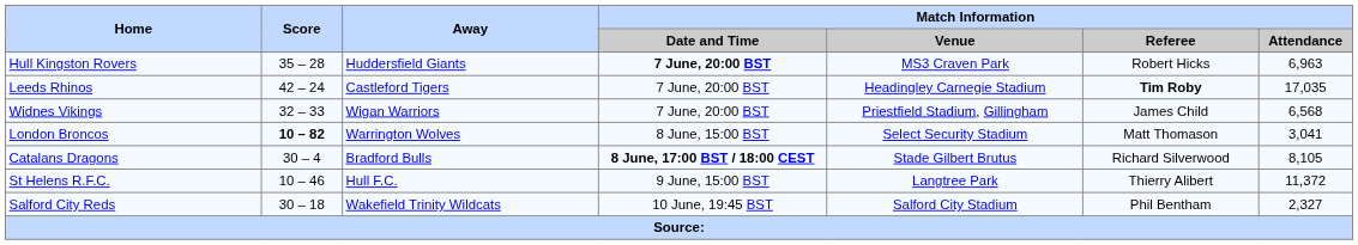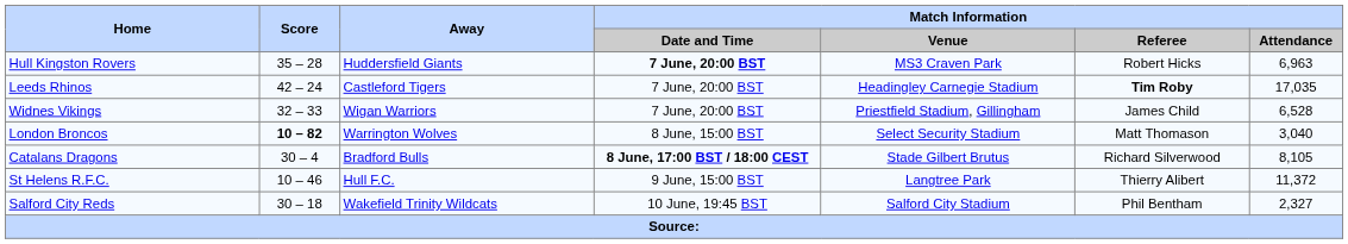Widnes Vikings | Match Information / Attendance: 6,568 -> 6,528
London Broncos | Match Information / Attendance: 3,041 -> 3,040
